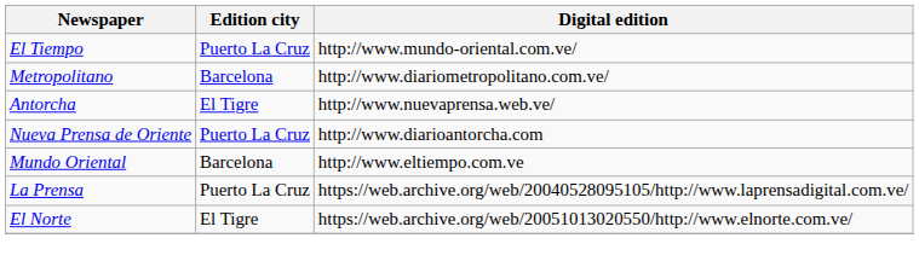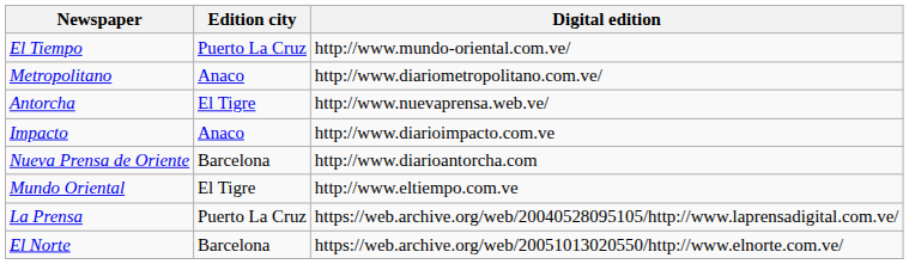Metropolitano | Edition city: Barcelona -> Anaco
+ row: Impacto | Anaco | http://www.diarioimpacto.com.ve
Nueva Prensa de Oriente | Edition city: Puerto La Cruz -> Barcelona
Mundo Oriental | Edition city: Barcelona -> El Tigre
El Norte | Edition city: El Tigre -> Barcelona
